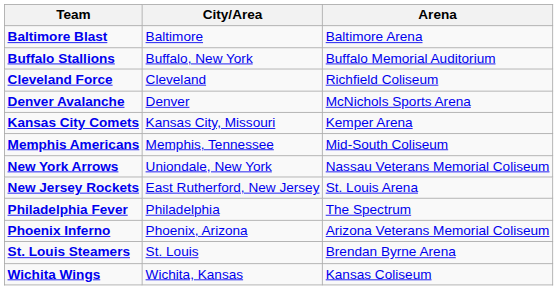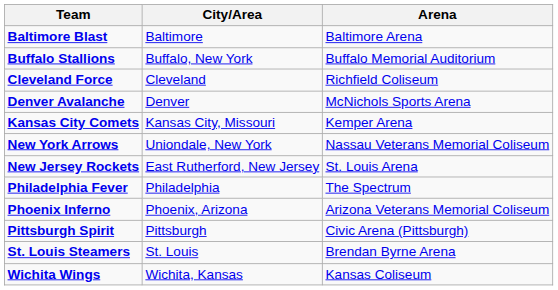- row: Memphis Americans | Memphis, Tennessee | Mid-South Coliseum
+ row: Pittsburgh Spirit | Pittsburgh | Civic Arena (Pittsburgh)
